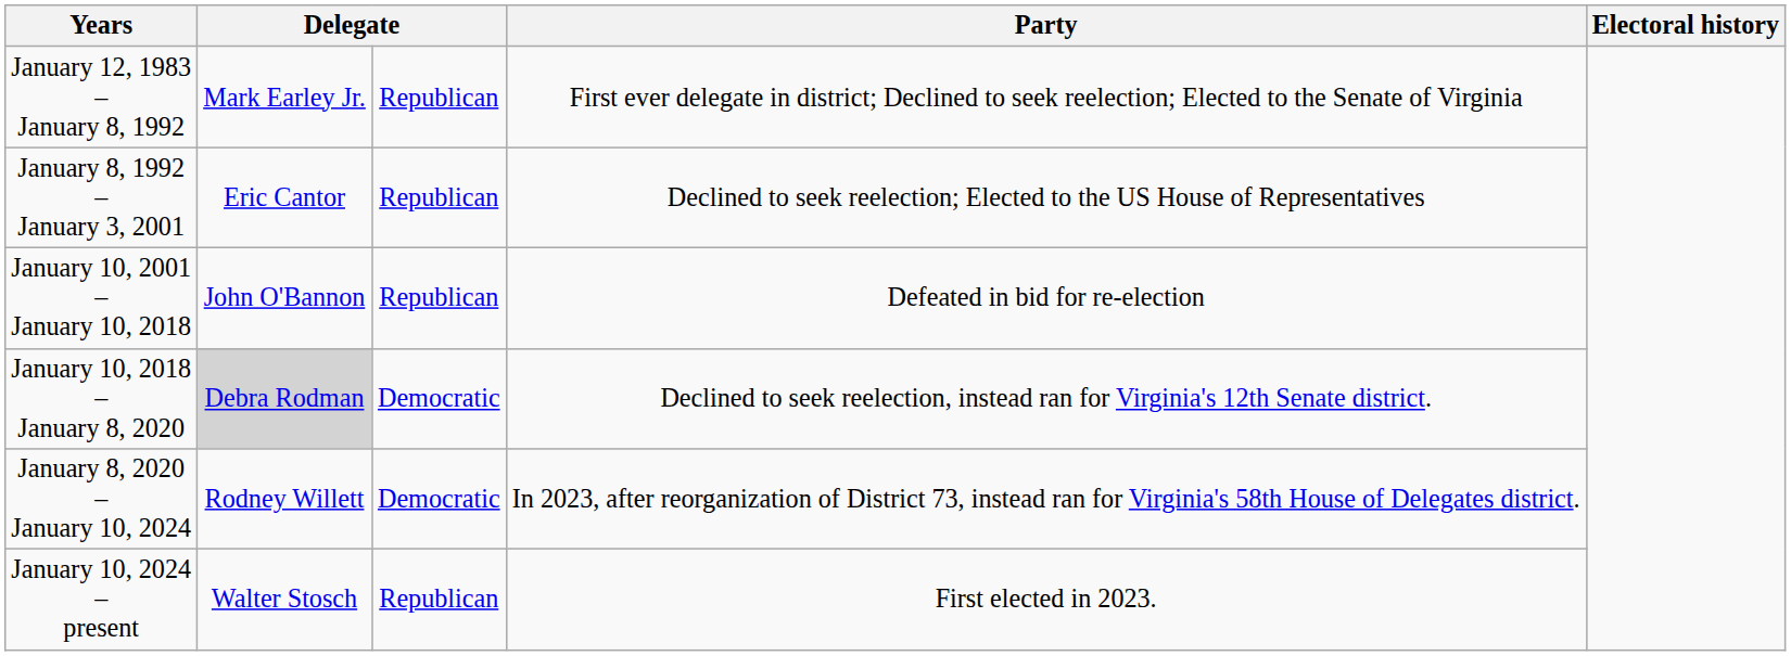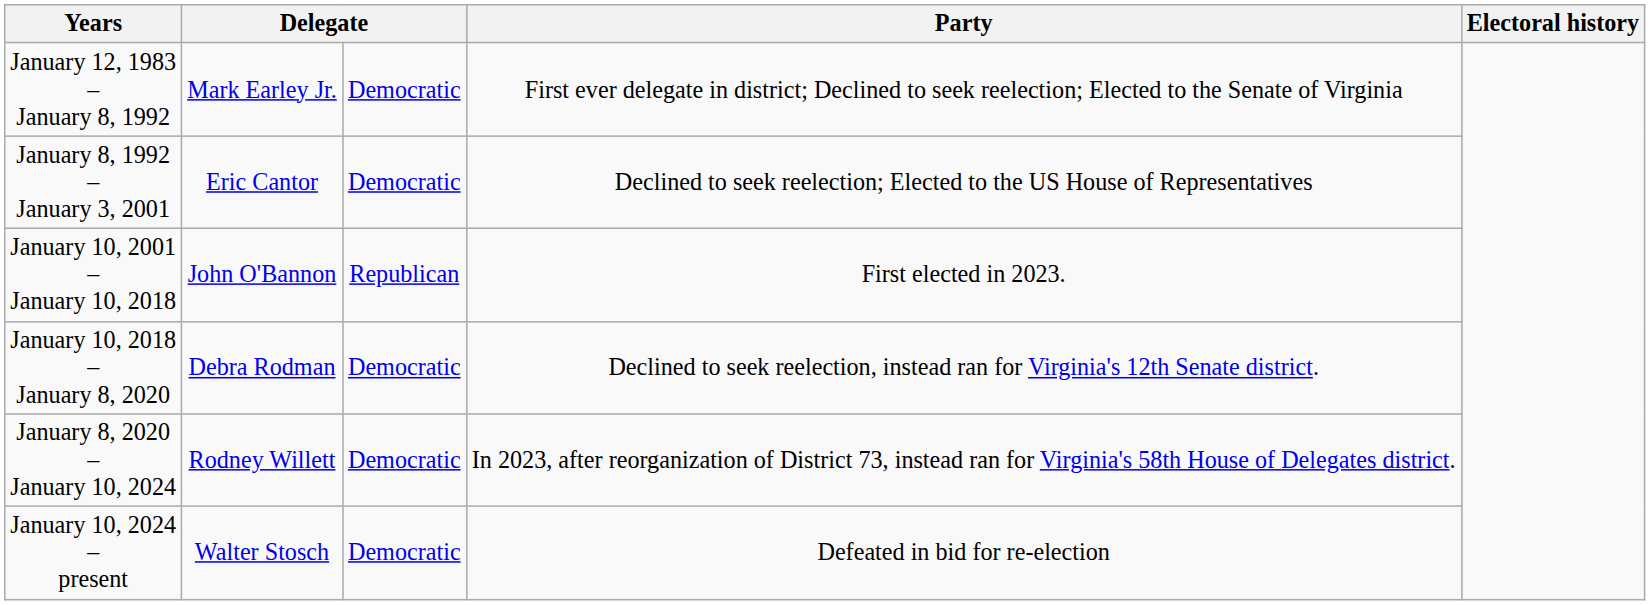January 12, 1983 – January 8, 1992 | column 3: Republican -> Democratic
January 8, 1992 – January 3, 2001 | column 3: Republican -> Democratic
January 10, 2001 – January 10, 2018 | Party: Defeated in bid for re-election -> First elected in 2023.
January 10, 2018 – January 8, 2020 | column 2: lightgrey background -> no background
January 10, 2024 – present | column 3: Republican -> Democratic
January 10, 2024 – present | Party: First elected in 2023. -> Defeated in bid for re-election
